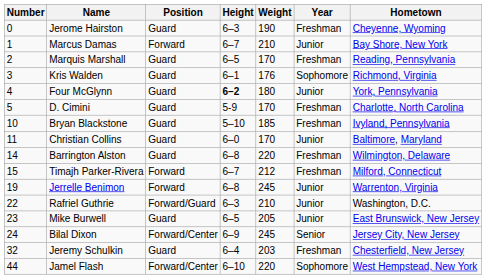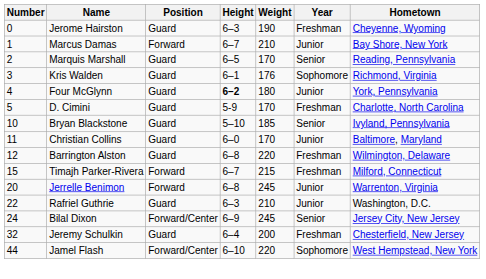Marquis Marshall | Year: Freshman -> Senior
Bryan Blackstone | Year: Freshman -> Senior
Barrington Alston | Number: 14 -> 12
Timajh Parker-Rivera | Weight: 212 -> 215
Jerrelle Benimon | Number: 19 -> 20
Rafriel Guthrie | Position: Forward/Guard -> Guard
- row: 23 | Mike Burwell | Guard | 6–5 | 205 | Junior | East Brunswick, New Jersey
Jeremy Schulkin | Weight: 203 -> 200
